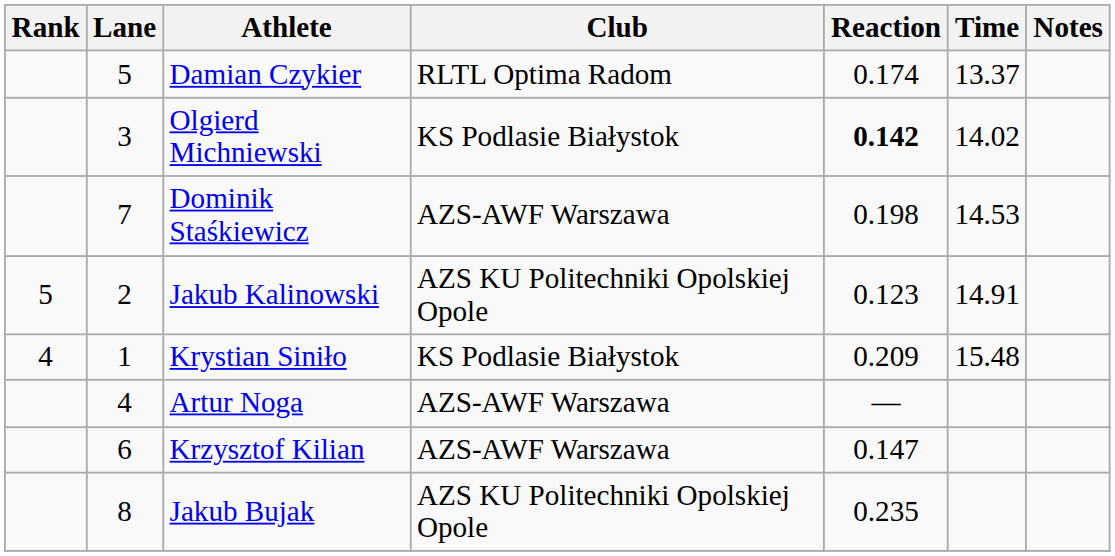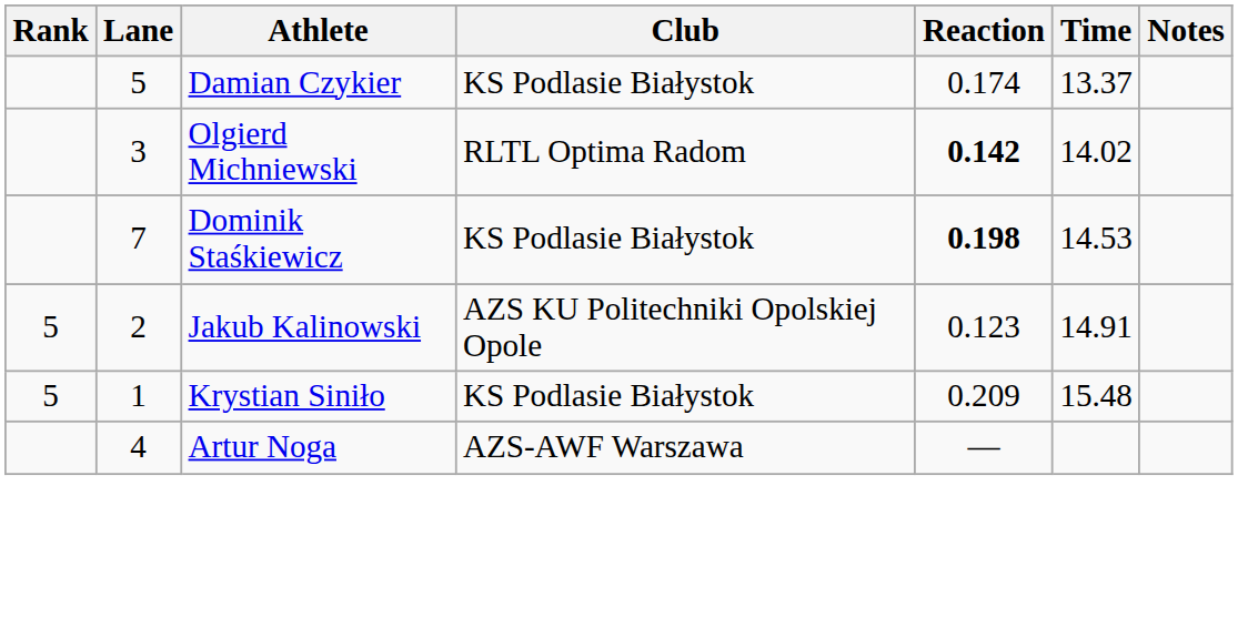Damian Czykier | Club: RLTL Optima Radom -> KS Podlasie Białystok
Olgierd Michniewski | Club: KS Podlasie Białystok -> RLTL Optima Radom
Dominik Staśkiewicz | Club: AZS-AWF Warszawa -> KS Podlasie Białystok
Dominik Staśkiewicz | Reaction: normal -> bold
Krystian Siniło | Rank: 4 -> 5
- row: 6 | Krzysztof Kilian | AZS-AWF Warszawa | 0.147
- row: 8 | Jakub Bujak | AZS KU Politechniki Opolskiej Opole | 0.235
